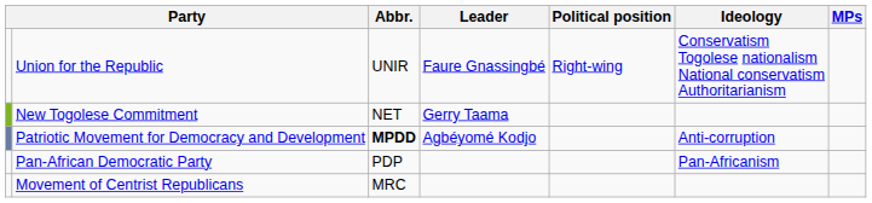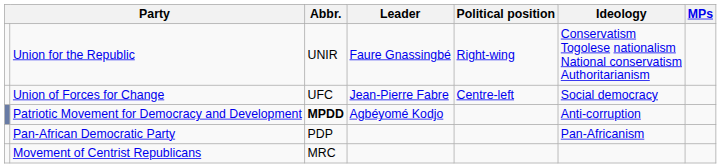+ row: Union of Forces for Change | UFC | Jean-Pierre Fabre | Centre-left | Social democracy
- row: New Togolese Commitment | NET | Gerry Taama
